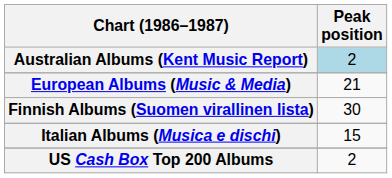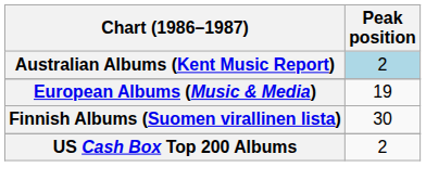European Albums (Music & Media) | Peak position: 21 -> 19
- row: Italian Albums (Musica e dischi) | 15
